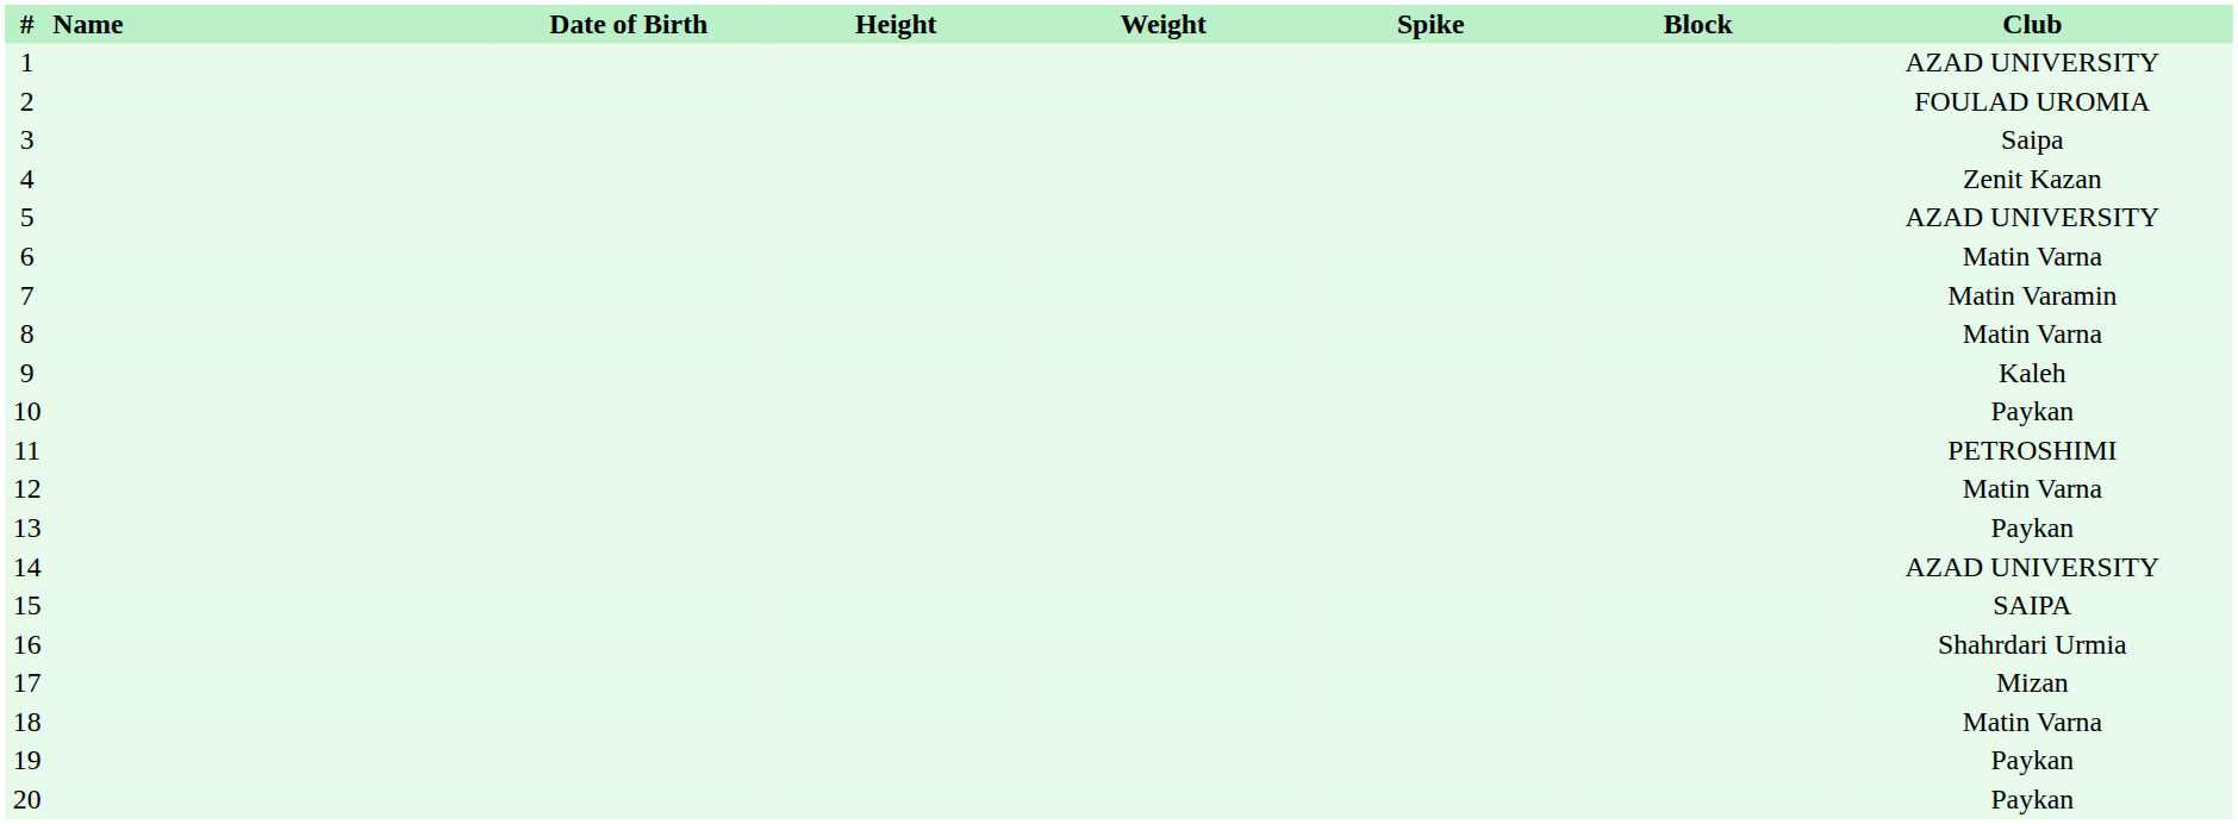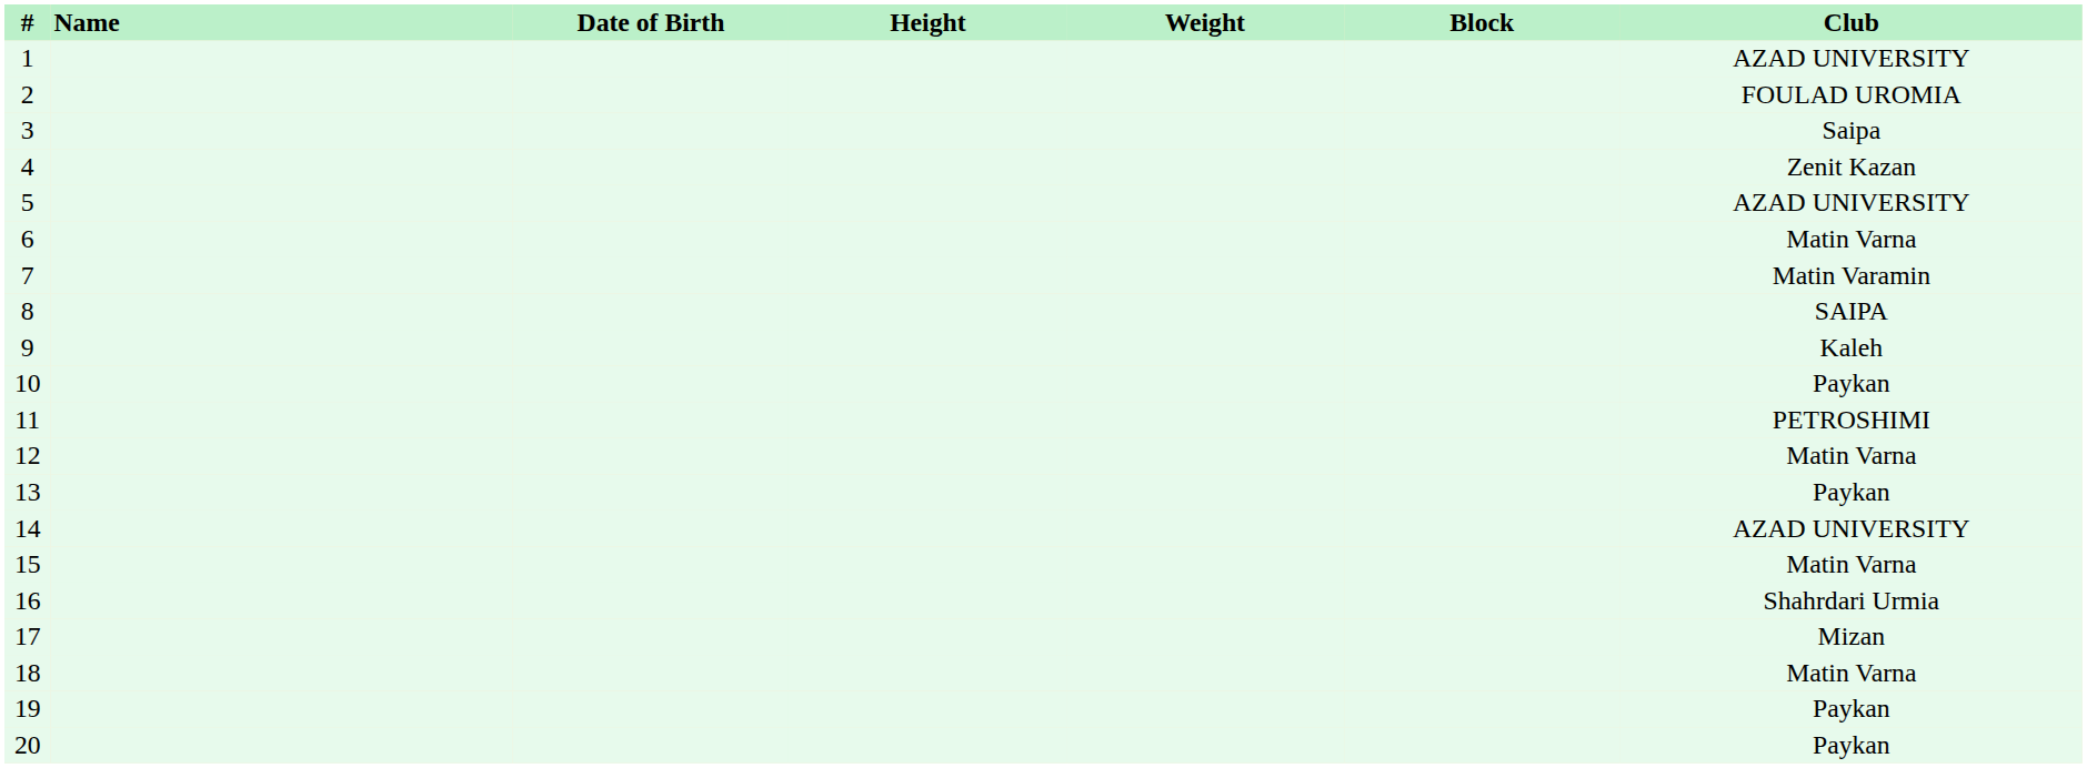- column: Spike
8 | Club: Matin Varna -> SAIPA
15 | Club: SAIPA -> Matin Varna
